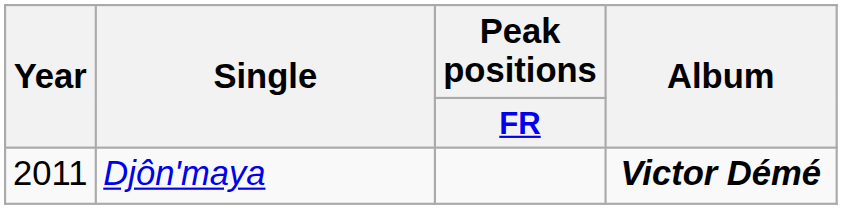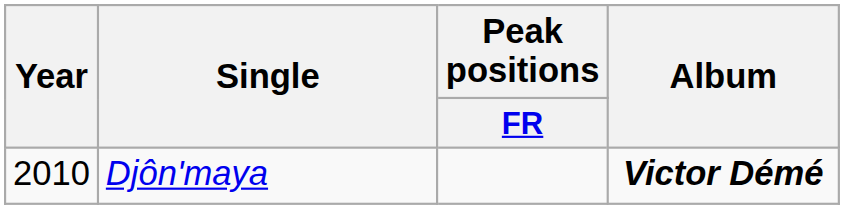Djôn'maya | Year: 2011 -> 2010
